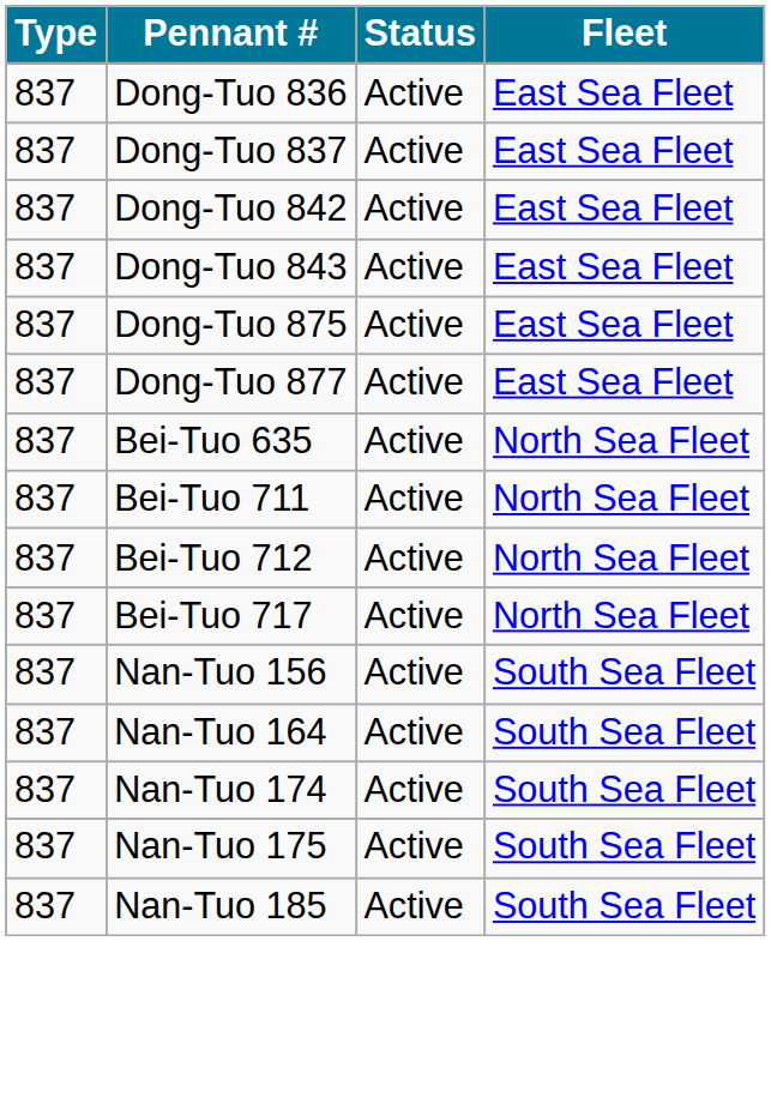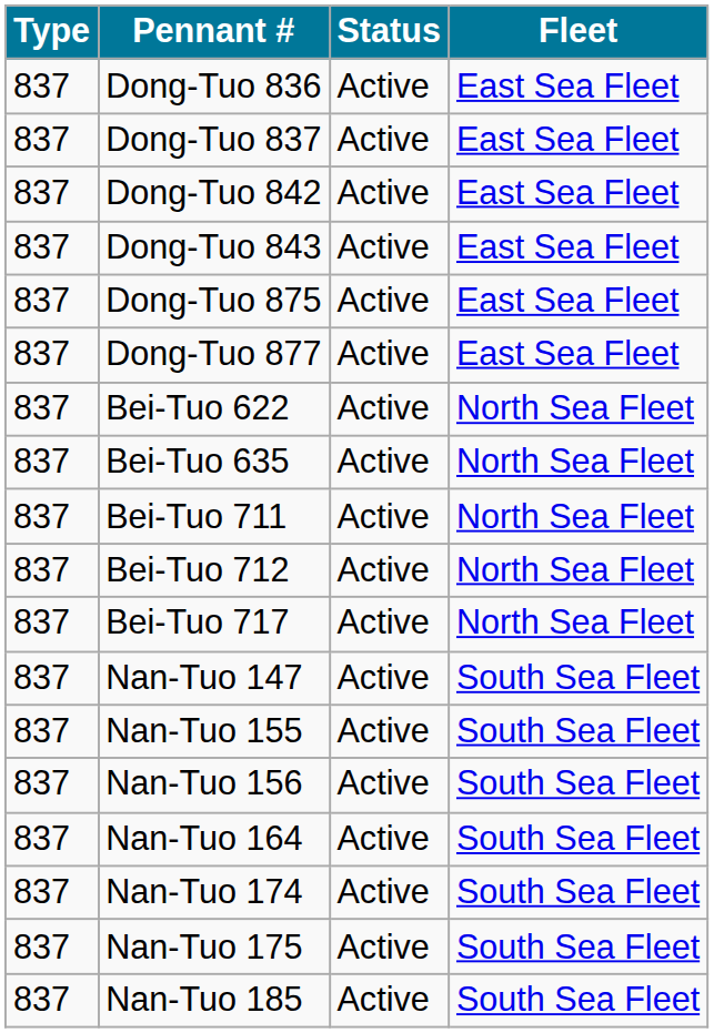+ row: 837 | Bei-Tuo 622 | Active | North Sea Fleet
+ row: 837 | Nan-Tuo 147 | Active | South Sea Fleet
+ row: 837 | Nan-Tuo 155 | Active | South Sea Fleet
